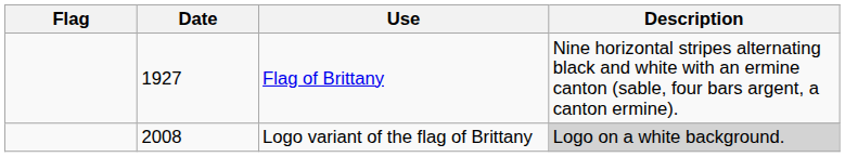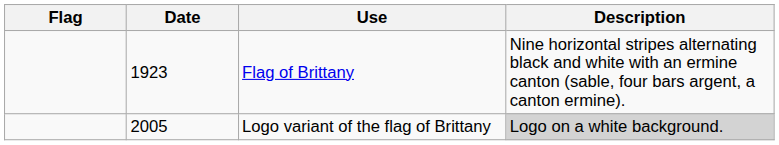Flag of Brittany | Date: 1927 -> 1923
Logo variant of the flag of Brittany | Date: 2008 -> 2005
